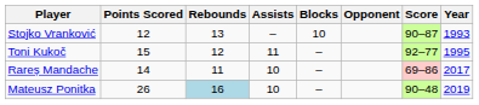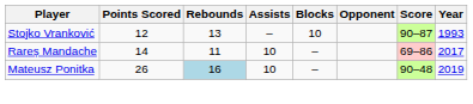- row: Toni Kukoč | 15 | 12 | 11 | – | 92–77 | 1995
